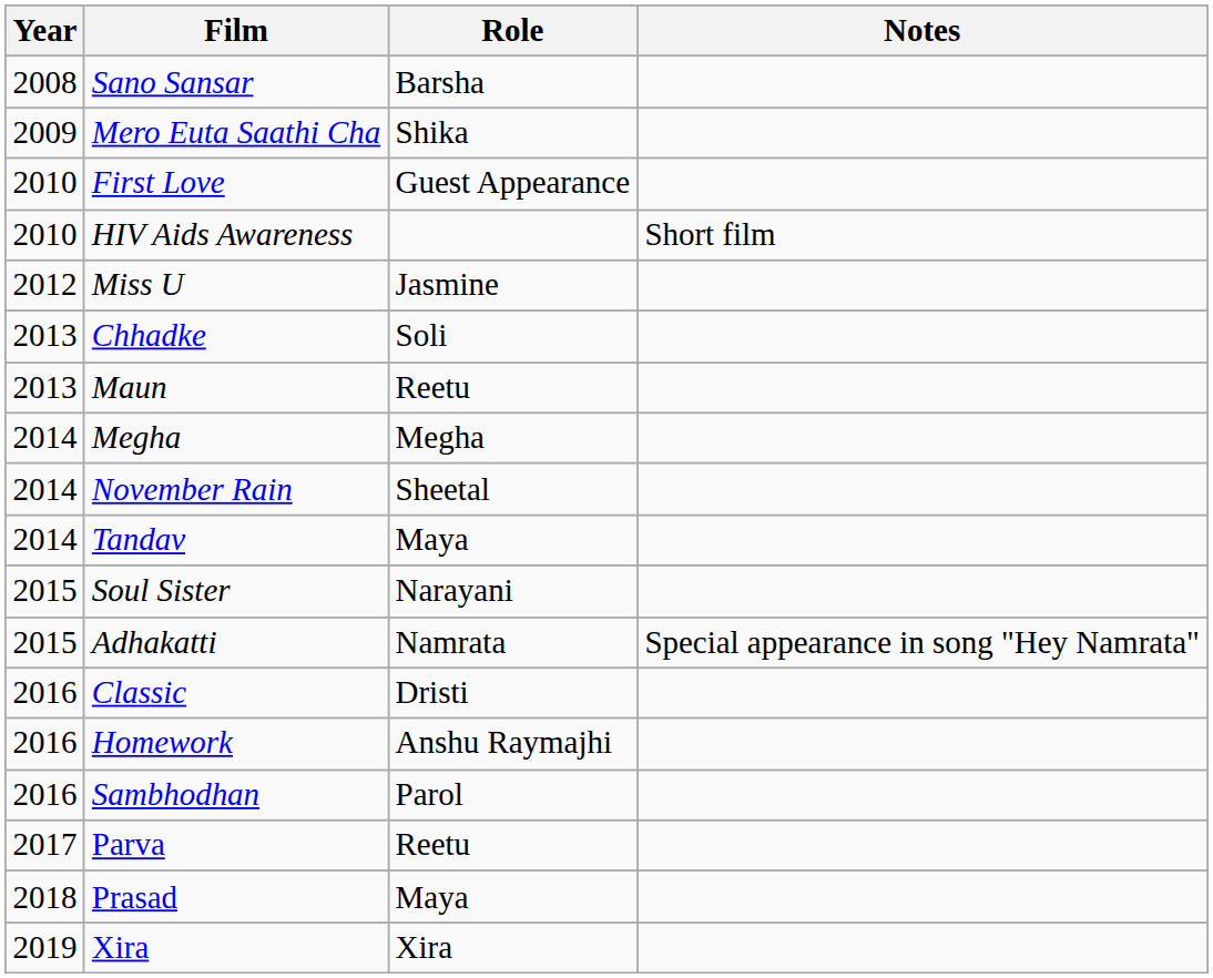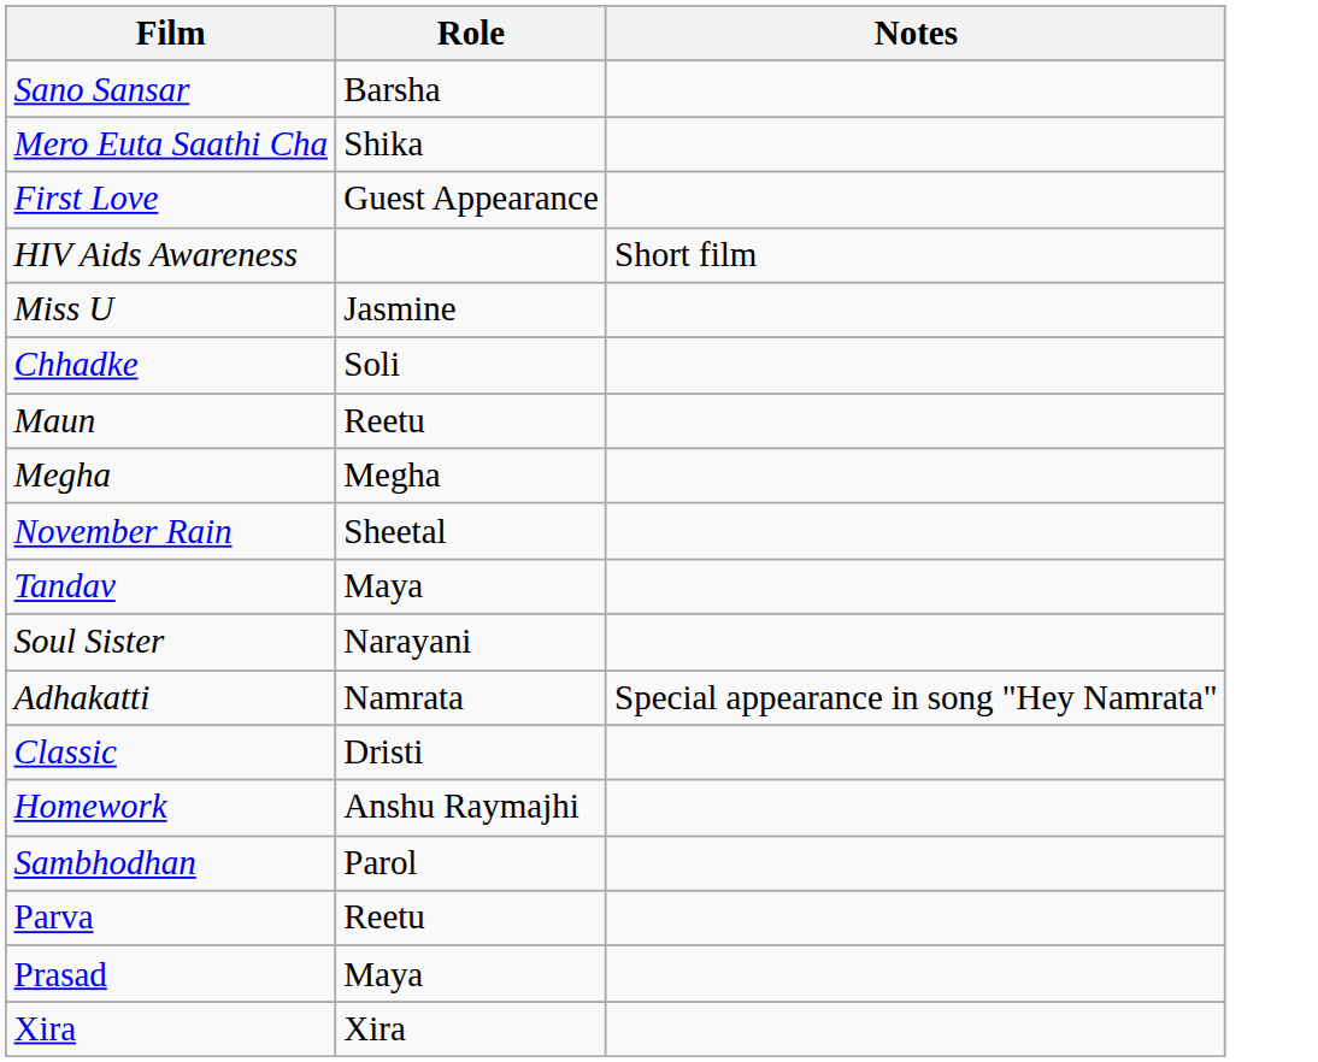- column: Year | 2008 | 2009 | 2010 | 2010 | 2012 | 2013 | 2013 | 2014 | 2014 | 2014 | 2015 | 2015 | 2016 | 2016 | 2016 | 2017 | 2018 | 2019
